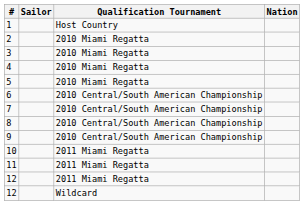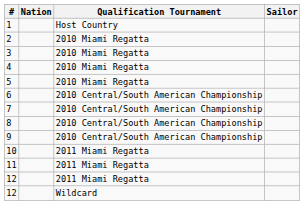columns swapped: Nation <-> Sailor
